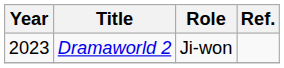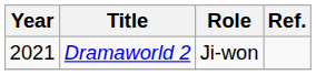Dramaworld 2 | Year: 2023 -> 2021
